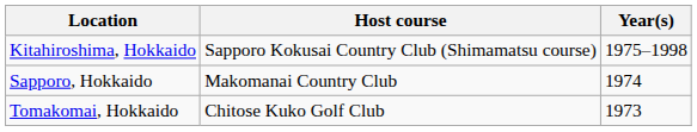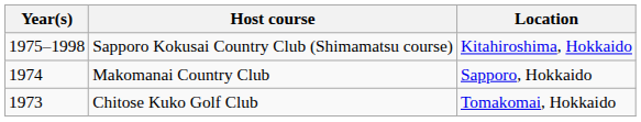columns swapped: Year(s) <-> Location
